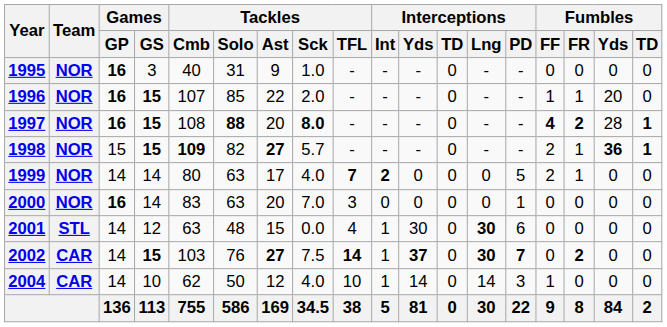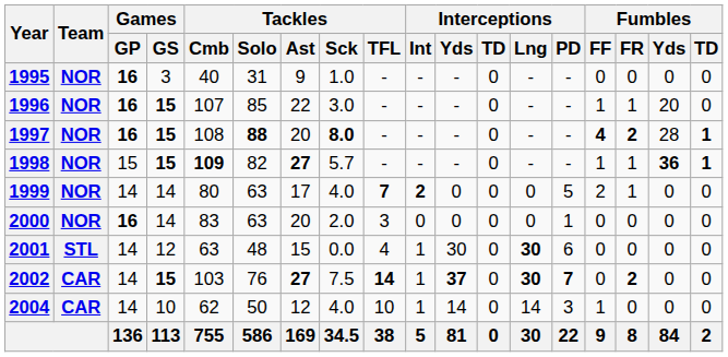1996 | Tackles / Sck: 2.0 -> 3.0
1998 | Fumbles / FF: 2 -> 1
2000 | Tackles / Sck: 7.0 -> 2.0
